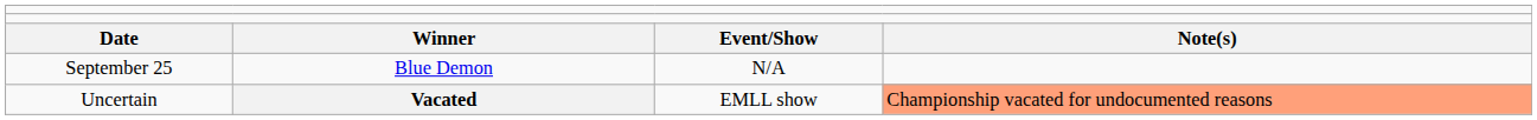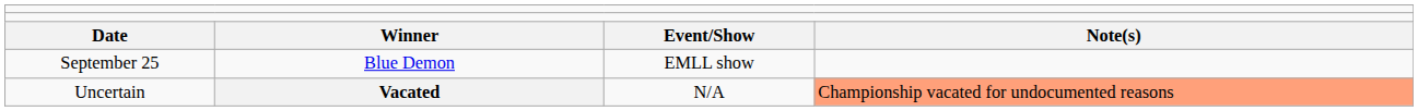September 25 | column 3: N/A -> EMLL show
Uncertain | column 3: EMLL show -> N/A
